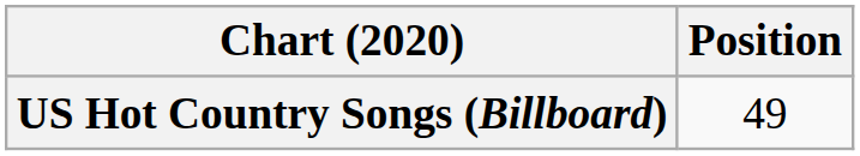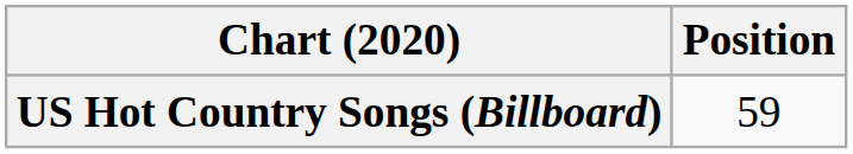US Hot Country Songs (Billboard) | Position: 49 -> 59
